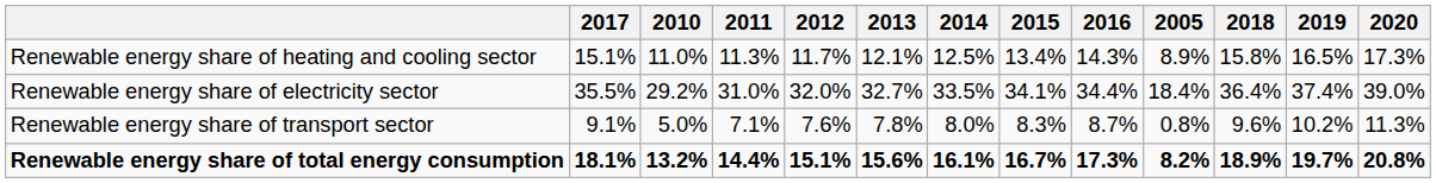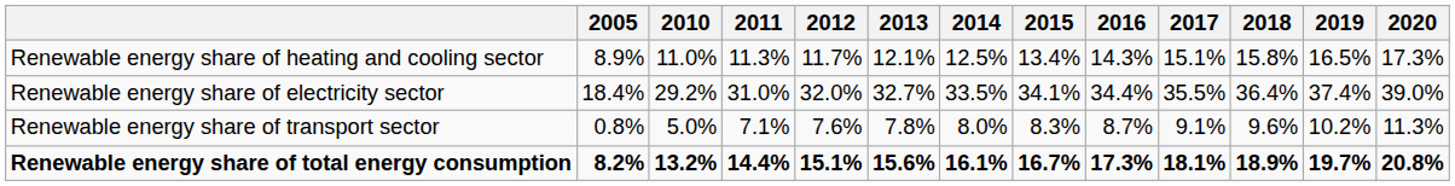columns swapped: 2005 <-> 2017
